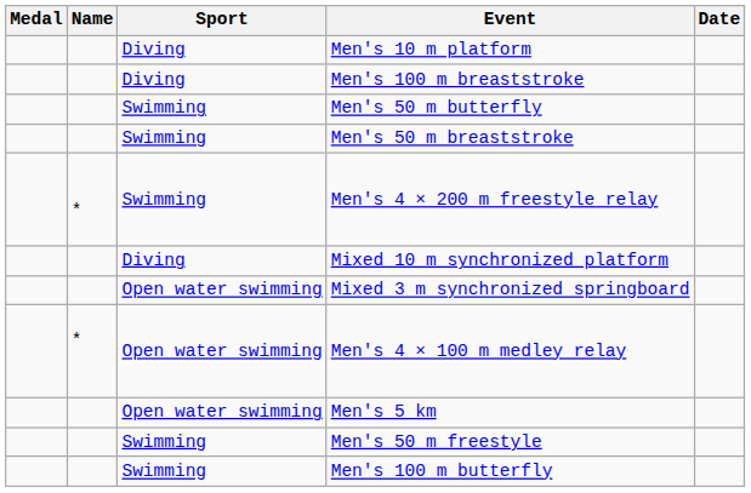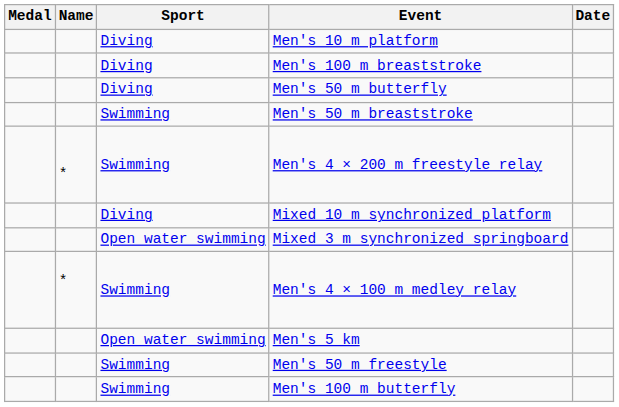Men's 50 m butterfly | Sport: Swimming -> Diving
Men's 4 × 100 m medley relay | Sport: Open water swimming -> Swimming
